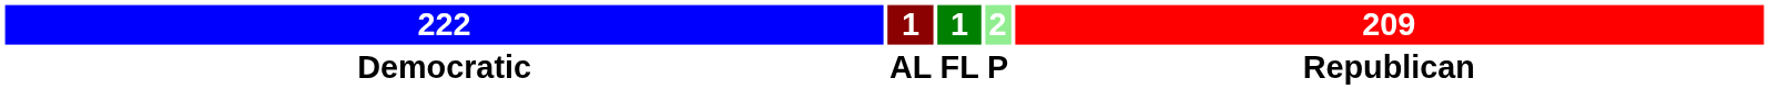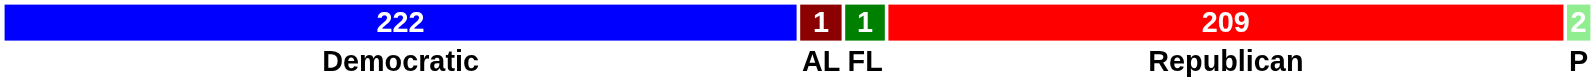columns swapped: 2 <-> 209
